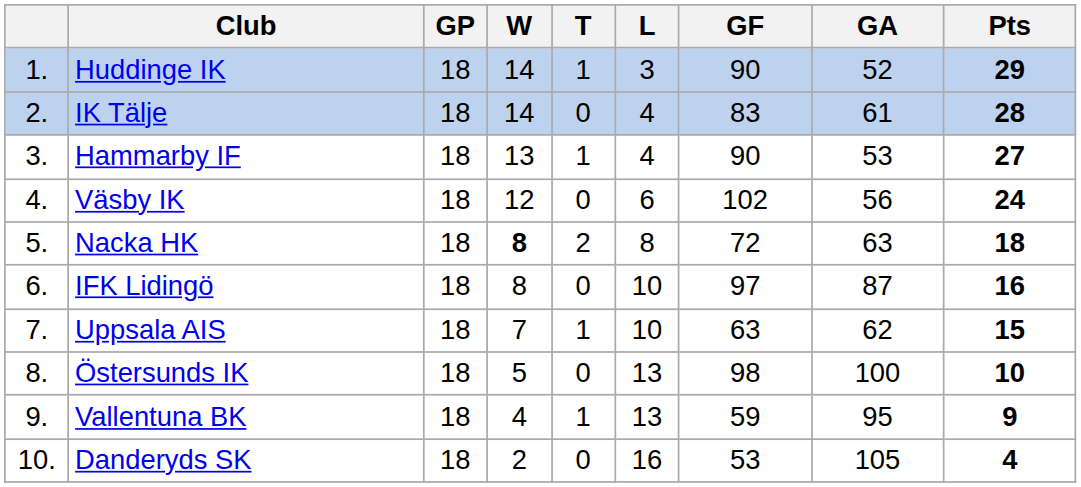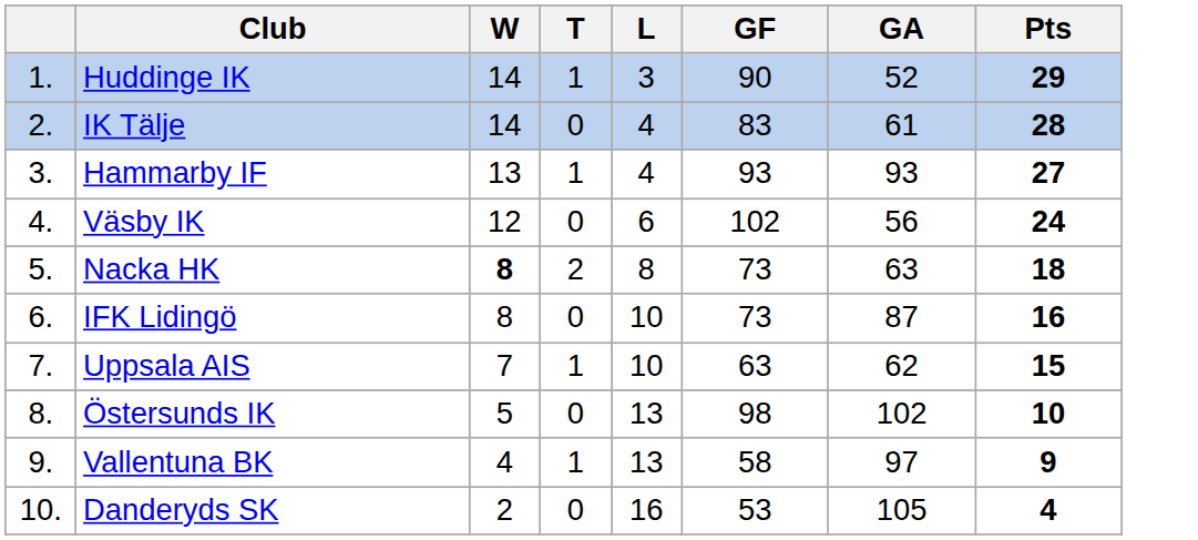- column: GP | 18 | 18 | 18 | 18 | 18 | 18 | 18 | 18 | 18 | 18
Hammarby IF | GF: 90 -> 93
Hammarby IF | GA: 53 -> 93
Nacka HK | GF: 72 -> 73
IFK Lidingö | GF: 97 -> 73
Östersunds IK | GA: 100 -> 102
Vallentuna BK | GF: 59 -> 58
Vallentuna BK | GA: 95 -> 97
